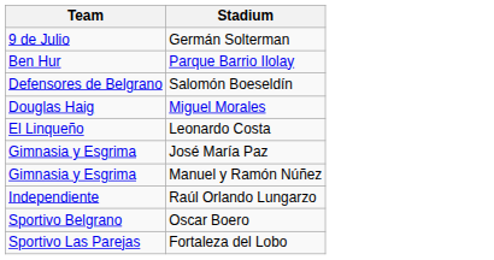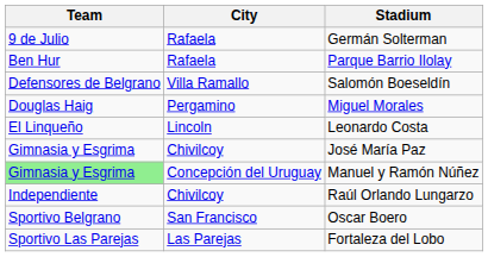+ column: City | Rafaela | Rafaela | Villa Ramallo | Pergamino | Lincoln | Chivilcoy | Concepción del Uruguay | Chivilcoy | San Francisco | Las Parejas
Manuel y Ramón Núñez | Team: no background -> lightgreen background
